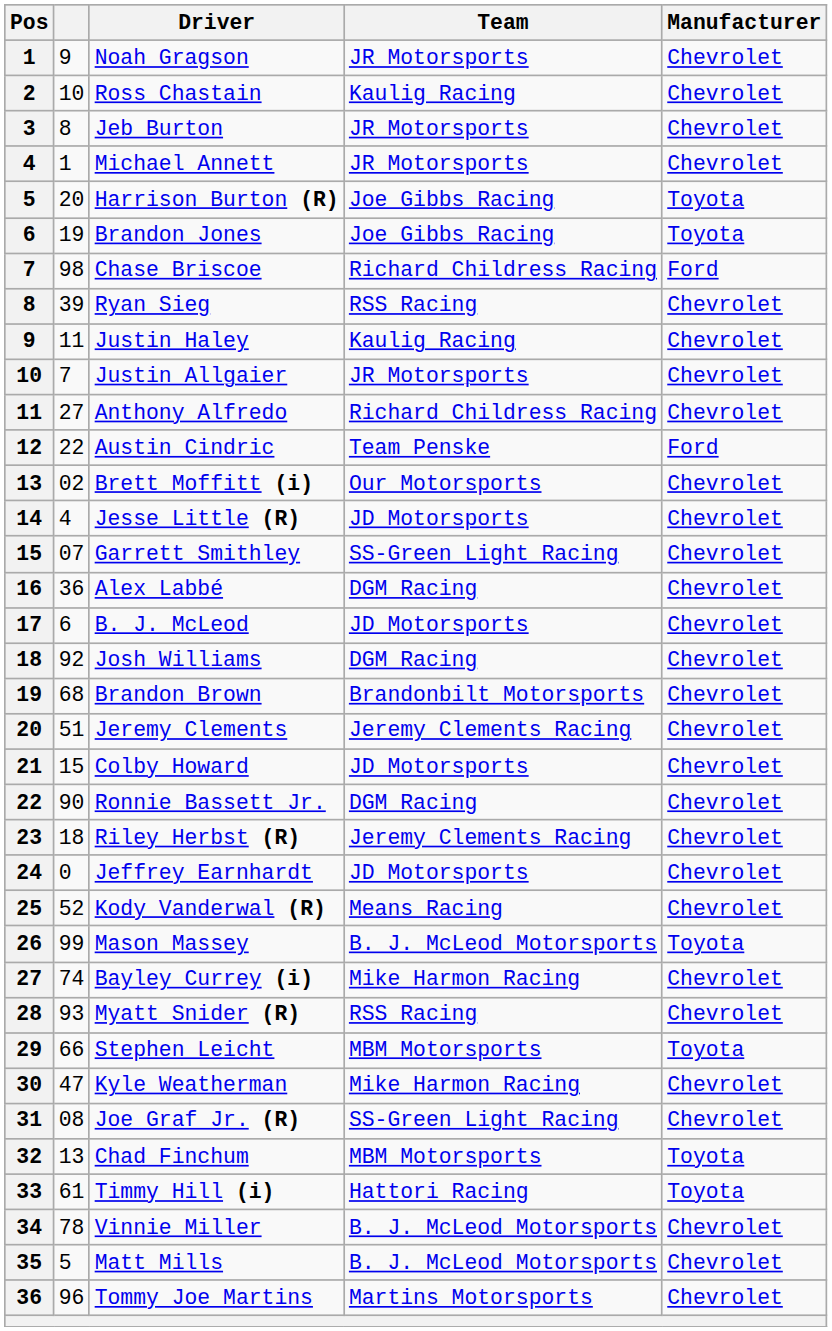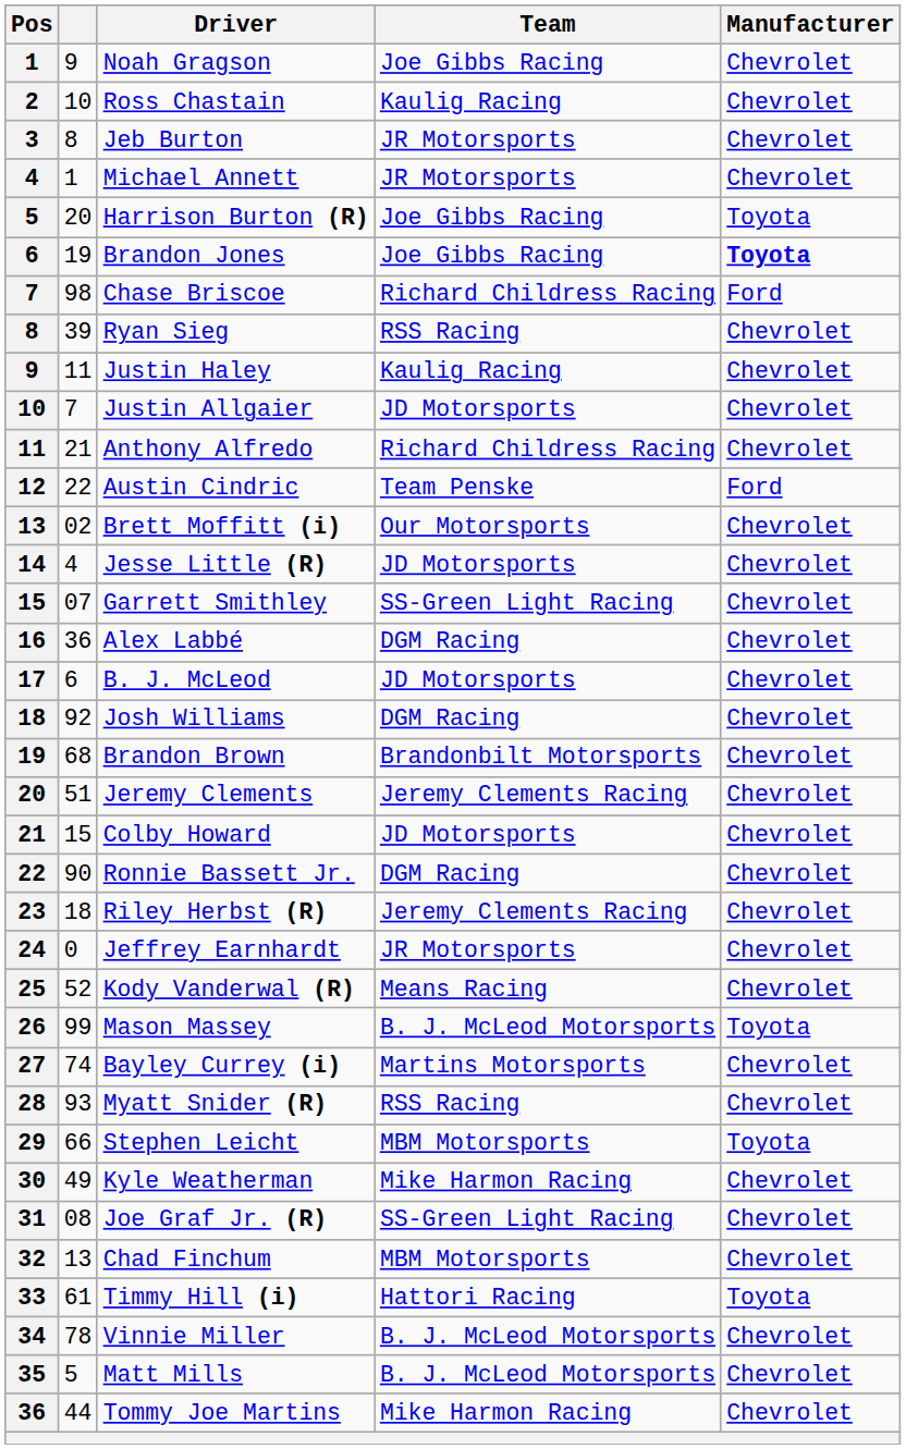Noah Gragson | Team: JR Motorsports -> Joe Gibbs Racing
Brandon Jones | Manufacturer: normal -> bold
Justin Allgaier | Team: JR Motorsports -> JD Motorsports
Anthony Alfredo | column 2: 27 -> 21
Jeffrey Earnhardt | Team: JD Motorsports -> JR Motorsports
Bayley Currey (i) | Team: Mike Harmon Racing -> Martins Motorsports
Kyle Weatherman | column 2: 47 -> 49
Chad Finchum | Manufacturer: Toyota -> Chevrolet
Tommy Joe Martins | column 2: 96 -> 44
Tommy Joe Martins | Team: Martins Motorsports -> Mike Harmon Racing
